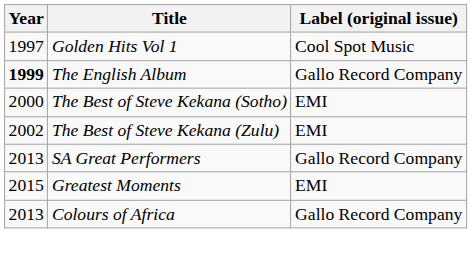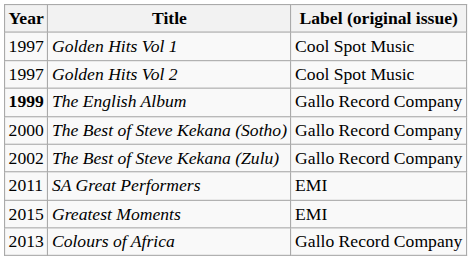+ row: 1997 | Golden Hits Vol 2 | Cool Spot Music
The Best of Steve Kekana (Sotho) | Label (original issue): EMI -> Gallo Record Company
The Best of Steve Kekana (Zulu) | Label (original issue): EMI -> Gallo Record Company
SA Great Performers | Year: 2013 -> 2011
SA Great Performers | Label (original issue): Gallo Record Company -> EMI
